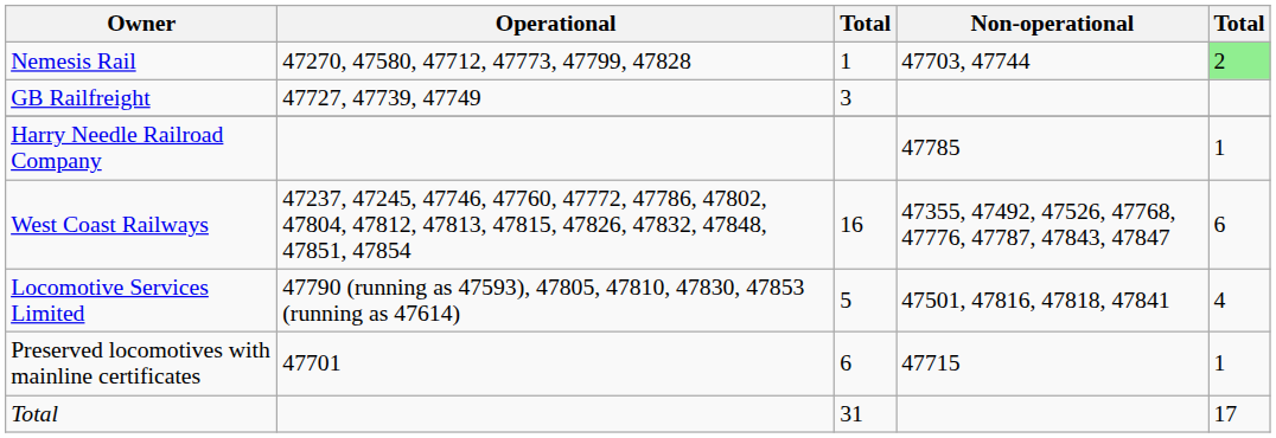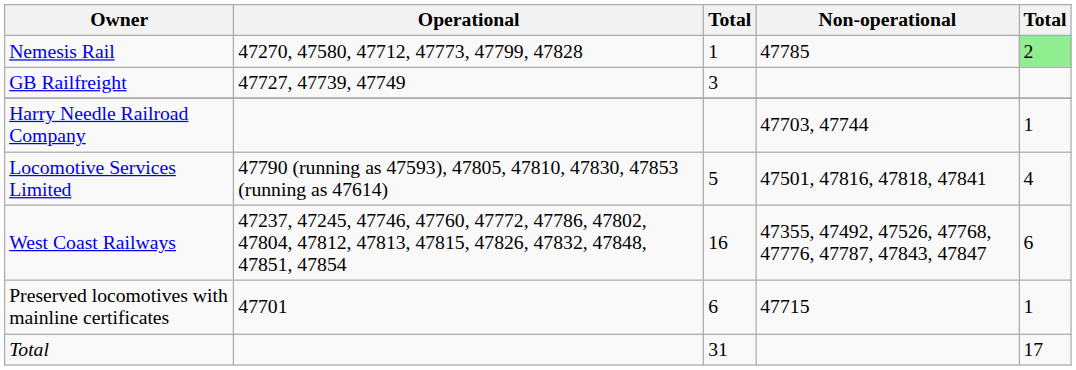Nemesis Rail | Non-operational: 47703, 47744 -> 47785
Harry Needle Railroad Company | Non-operational: 47785 -> 47703, 47744
rows swapped: Locomotive Services Limited <-> West Coast Railways
